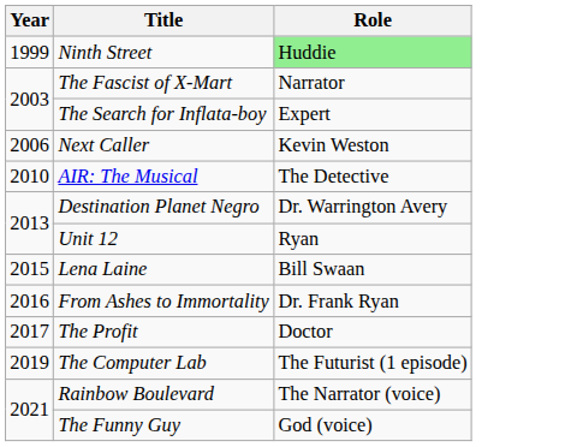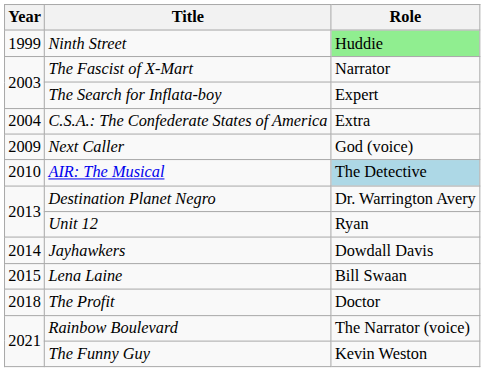+ row: 2004 | C.S.A.: The Confederate States of America | Extra
Next Caller | Year: 2006 -> 2009
Next Caller | Role: Kevin Weston -> God (voice)
AIR: The Musical | Role: no background -> lightblue background
+ row: 2014 | Jayhawkers | Dowdall Davis
- row: 2016 | From Ashes to Immortality | Dr. Frank Ryan
The Profit | Year: 2017 -> 2018
- row: 2019 | The Computer Lab | The Futurist (1 episode)
The Funny Guy | Role: God (voice) -> Kevin Weston
